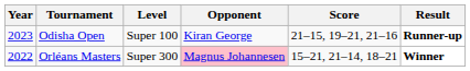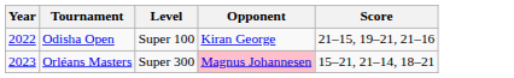- column: Result | Runner-up | Winner
Odisha Open | Year: 2023 -> 2022
Orléans Masters | Year: 2022 -> 2023
